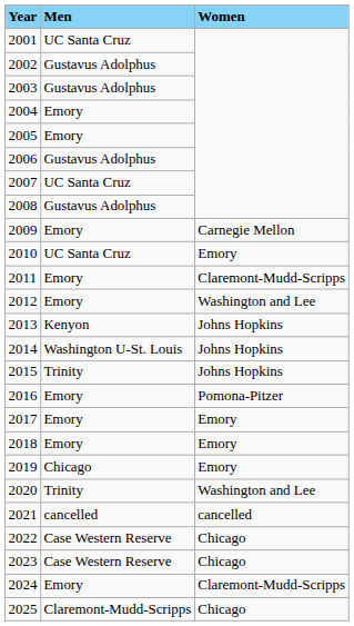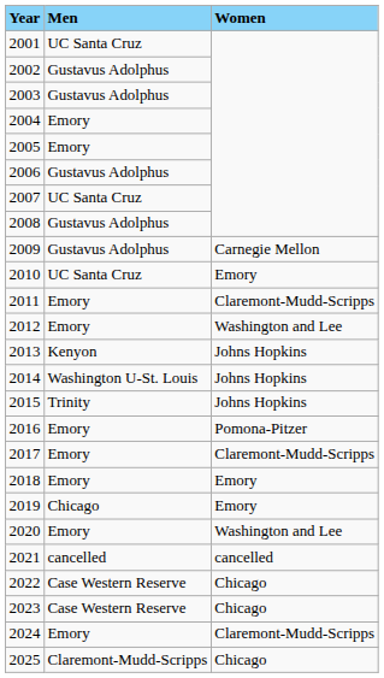2009 | Men: Emory -> Gustavus Adolphus
2017 | Women: Emory -> Claremont-Mudd-Scripps
2020 | Men: Trinity -> Emory
